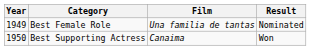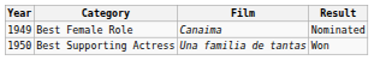Best Female Role | Film: Una familia de tantas -> Canaima
Best Supporting Actress | Film: Canaima -> Una familia de tantas
